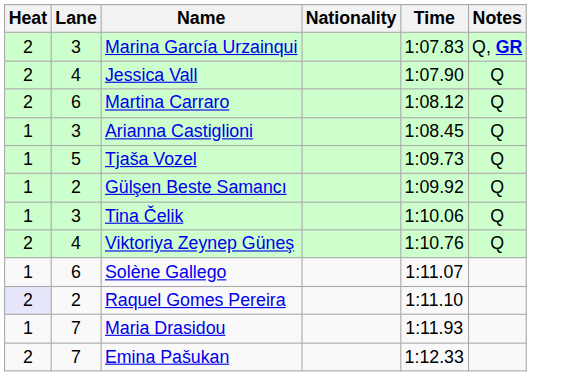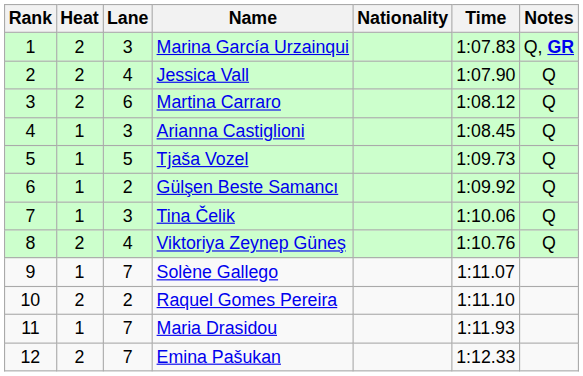+ column: Rank | 1 | 2 | 3 | 4 | 5 | 6 | 7 | 8 | 9 | 10 | 11 | 12
Solène Gallego | Lane: 6 -> 7
Raquel Gomes Pereira | Heat: lavender background -> no background
